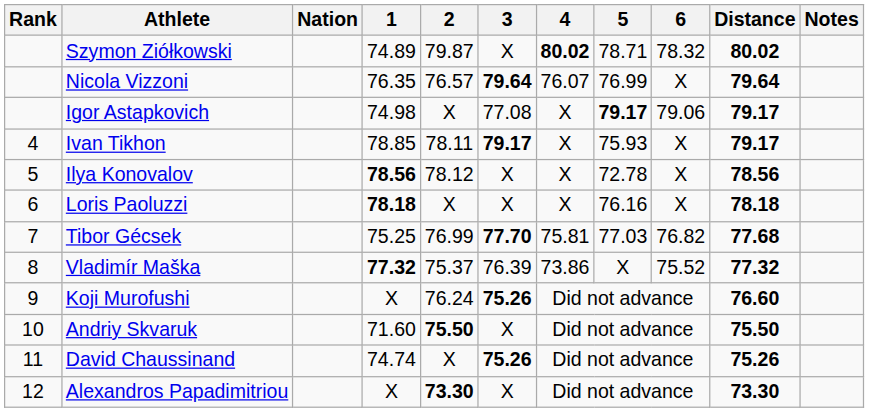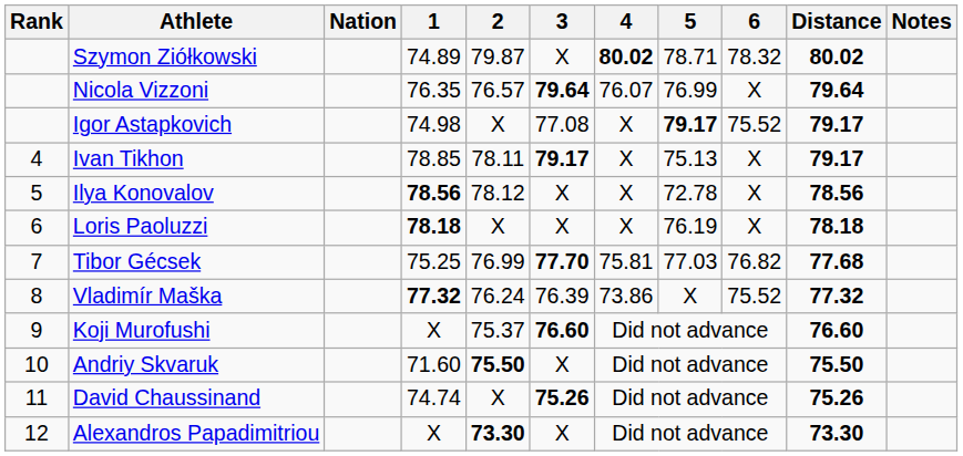Igor Astapkovich | 6: 79.06 -> 75.52
Ivan Tikhon | 5: 75.93 -> 75.13
Loris Paoluzzi | 5: 76.16 -> 76.19
Vladimír Maška | 2: 75.37 -> 76.24
Koji Murofushi | 2: 76.24 -> 75.37
Koji Murofushi | 3: 75.26 -> 76.60
